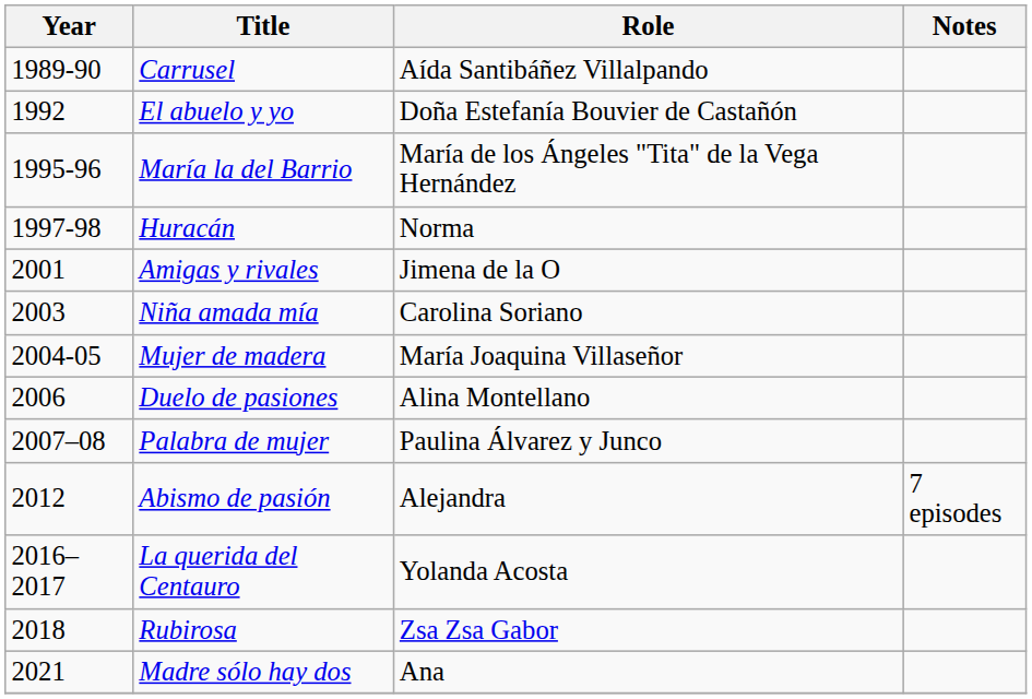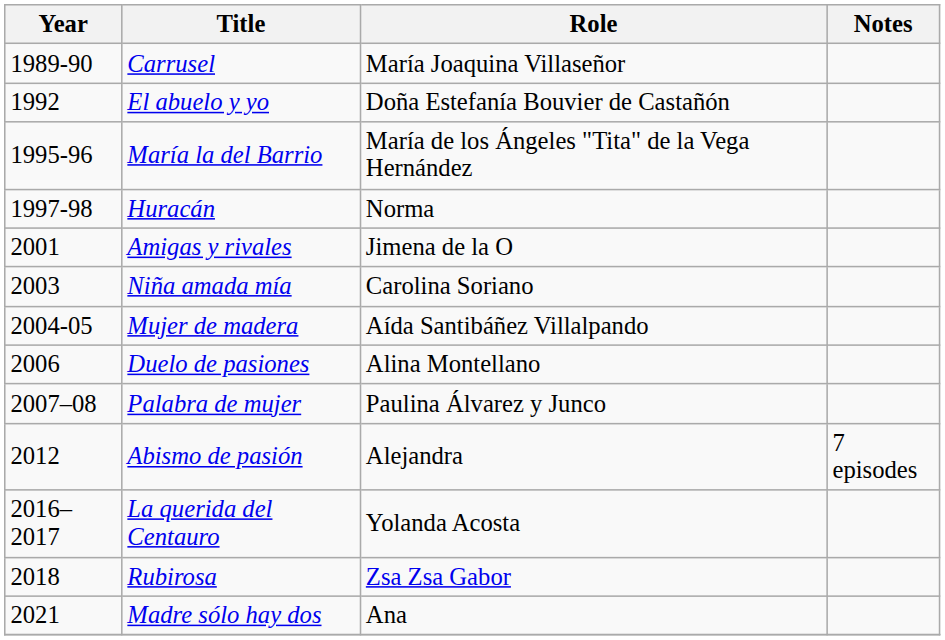Carrusel | Role: Aída Santibáñez Villalpando -> María Joaquina Villaseñor
Mujer de madera | Role: María Joaquina Villaseñor -> Aída Santibáñez Villalpando
